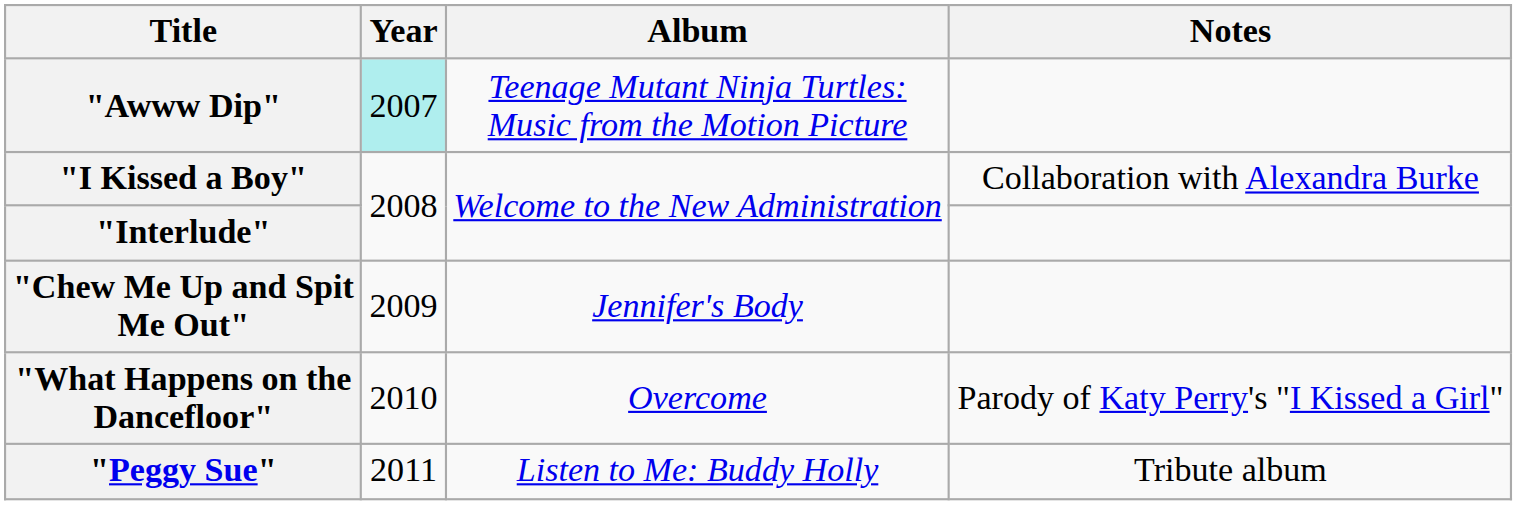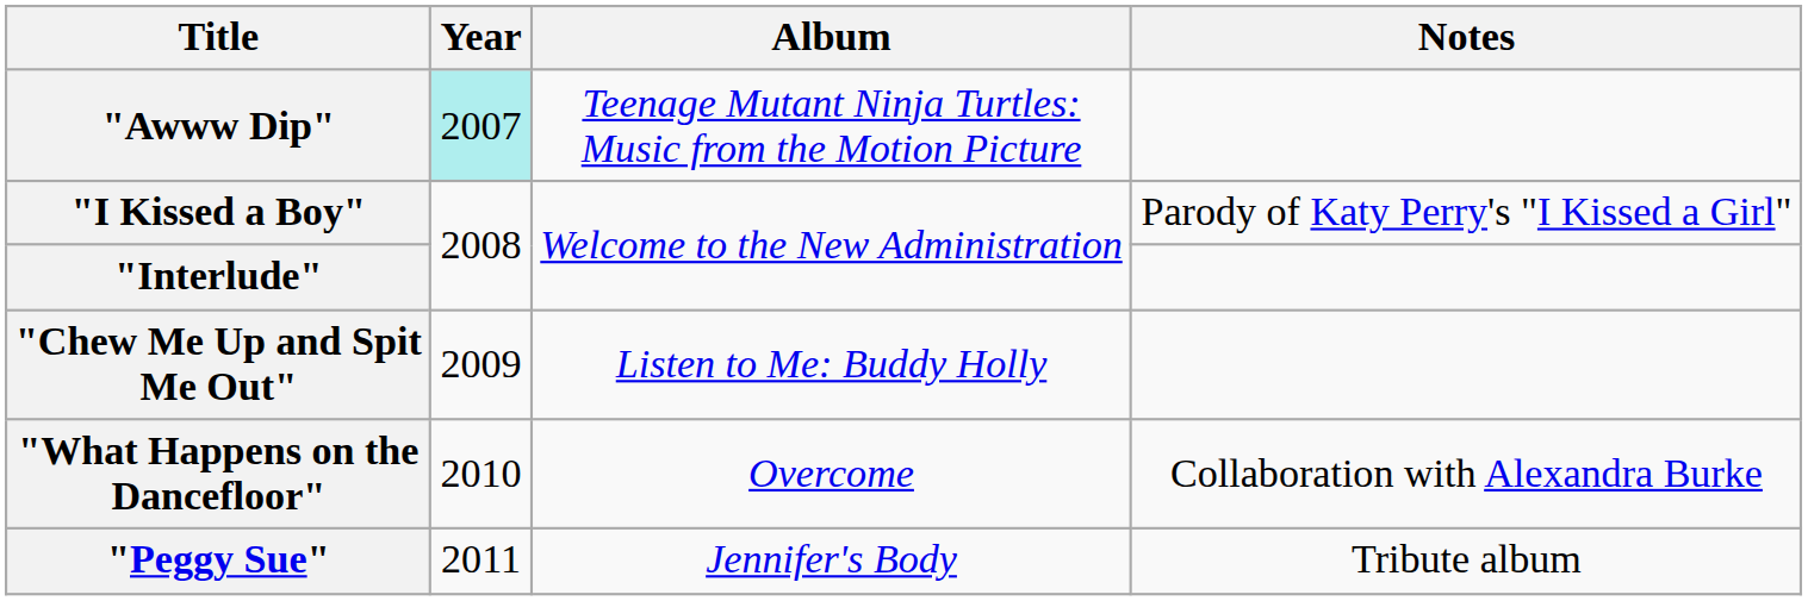"I Kissed a Boy" | Notes: Collaboration with Alexandra Burke -> Parody of Katy Perry's "I Kissed a Girl"
"Chew Me Up and Spit Me Out" | Album: Jennifer's Body -> Listen to Me: Buddy Holly
"What Happens on the Dancefloor" | Notes: Parody of Katy Perry's "I Kissed a Girl" -> Collaboration with Alexandra Burke
"Peggy Sue" | Album: Listen to Me: Buddy Holly -> Jennifer's Body
